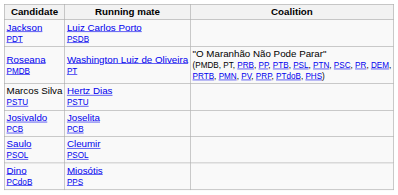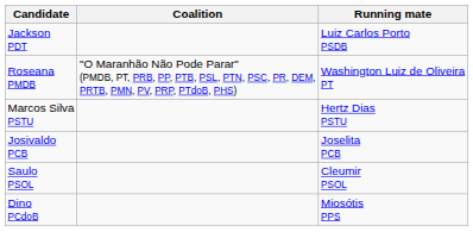columns swapped: Running mate <-> Coalition
